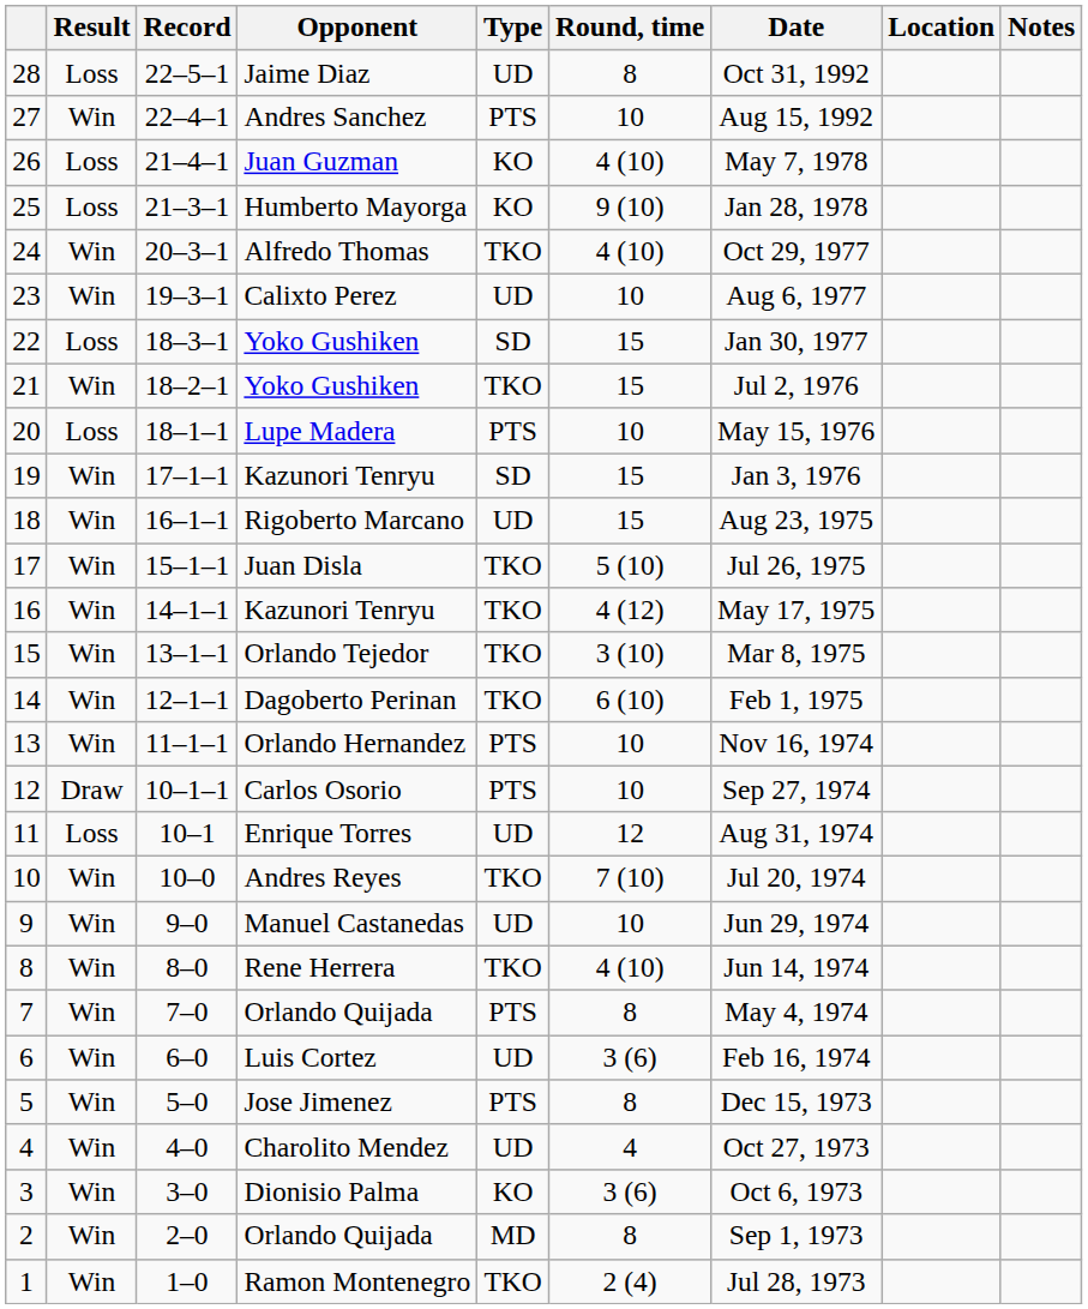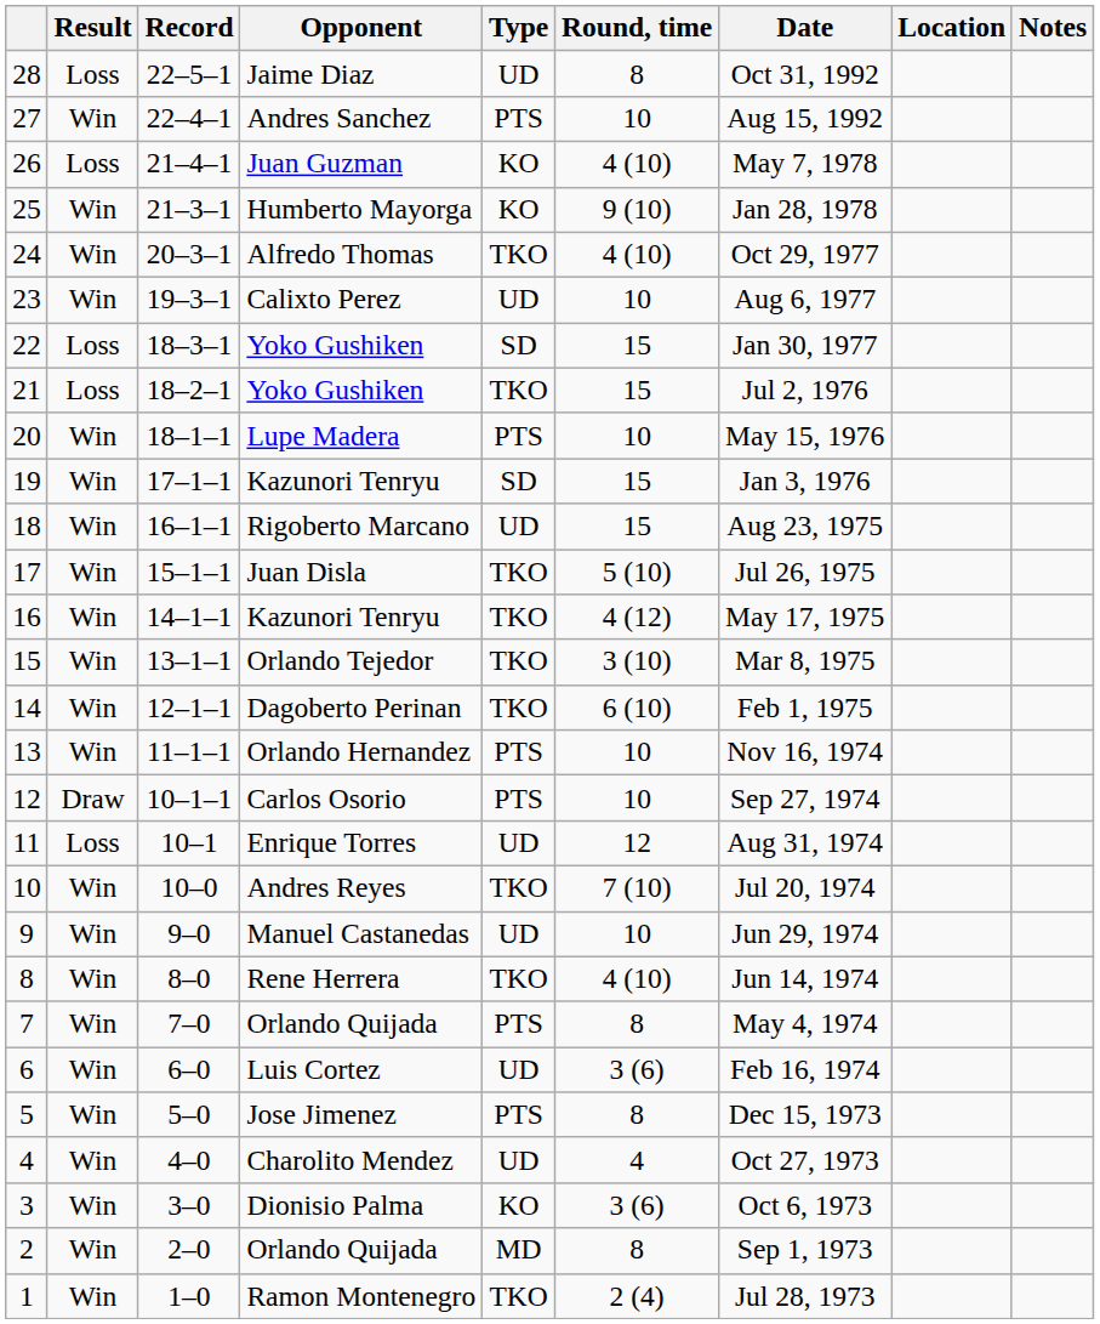25 | Result: Loss -> Win
21 | Result: Win -> Loss
20 | Result: Loss -> Win
